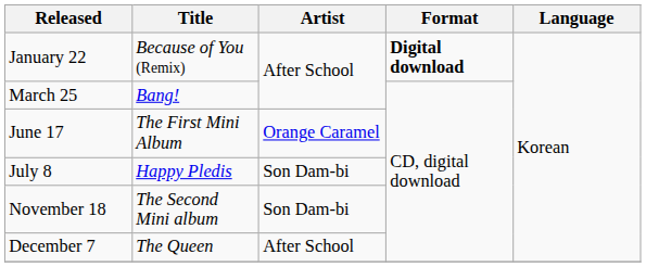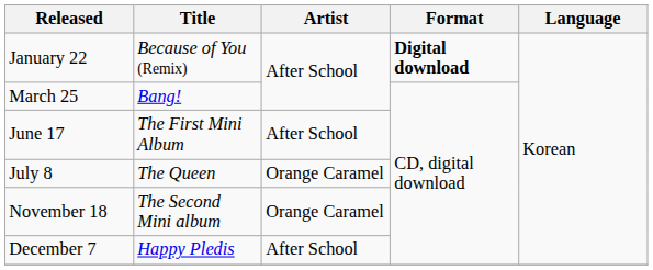June 17 | Artist: Orange Caramel -> After School
July 8 | Title: Happy Pledis -> The Queen
July 8 | Artist: Son Dam-bi -> Orange Caramel
November 18 | Artist: Son Dam-bi -> Orange Caramel
December 7 | Title: The Queen -> Happy Pledis
